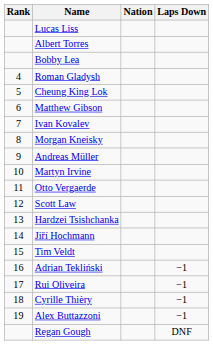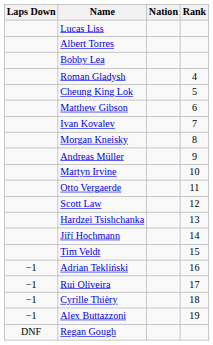columns swapped: Rank <-> Laps Down
